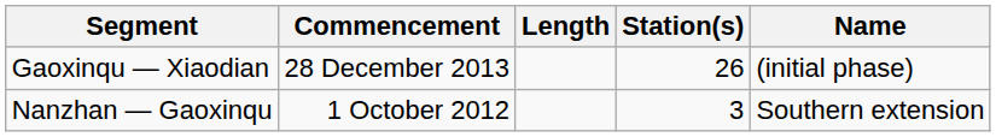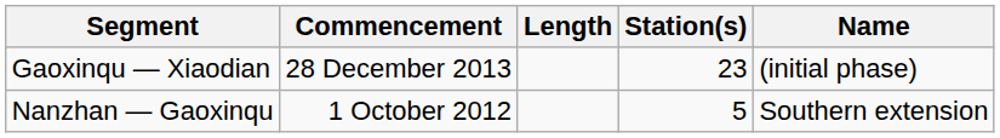Gaoxinqu — Xiaodian | Station(s): 26 -> 23
Nanzhan — Gaoxinqu | Station(s): 3 -> 5
